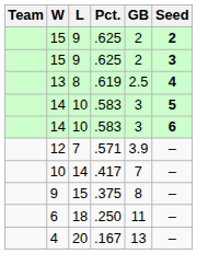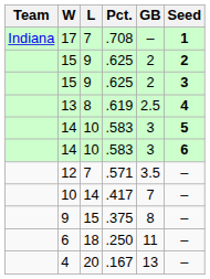+ row: Indiana | 17 | 7 | .708 | – | 1
12 | GB: 3.9 -> 3.5
